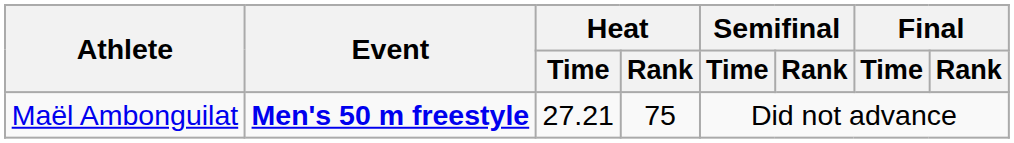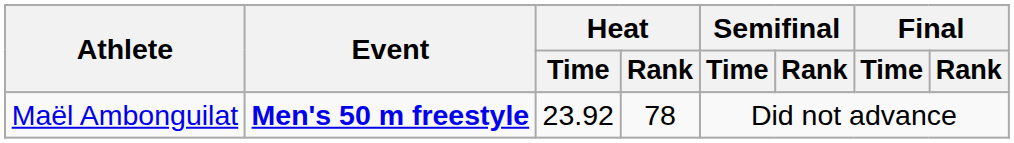Maël Ambonguilat | Heat / Time: 27.21 -> 23.92
Maël Ambonguilat | Heat / Rank: 75 -> 78
